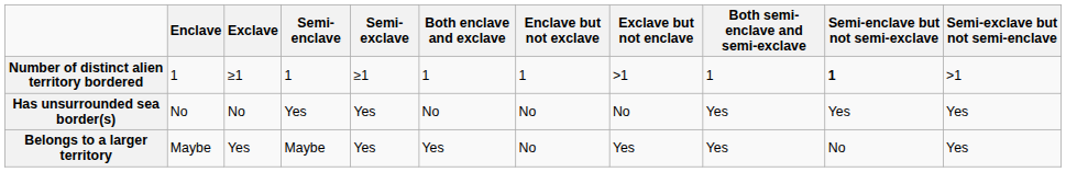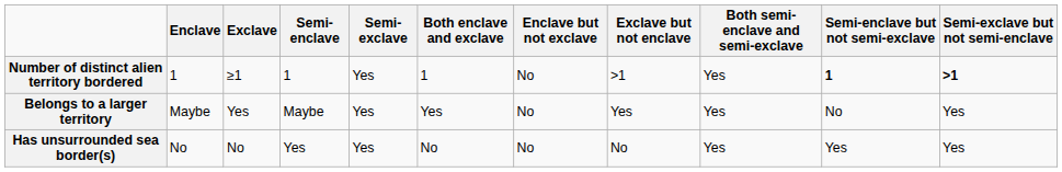Number of distinct alien territory bordered | Semi-exclave: ≥1 -> Yes
Number of distinct alien territory bordered | Enclave but not exclave: 1 -> No
Number of distinct alien territory bordered | Both semi-enclave and semi-exclave: 1 -> Yes
Number of distinct alien territory bordered | Semi-exclave but not semi-enclave: normal -> bold
rows swapped: Belongs to a larger territory <-> Has unsurrounded sea border(s)
